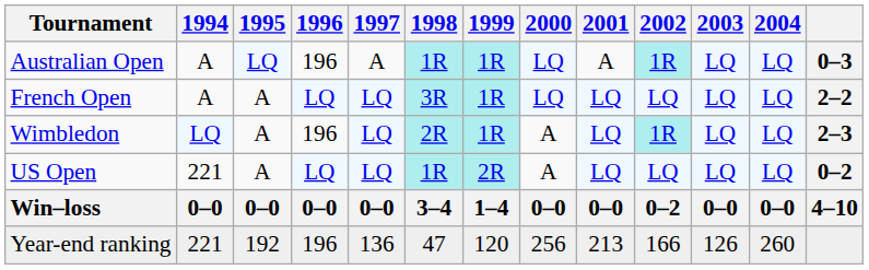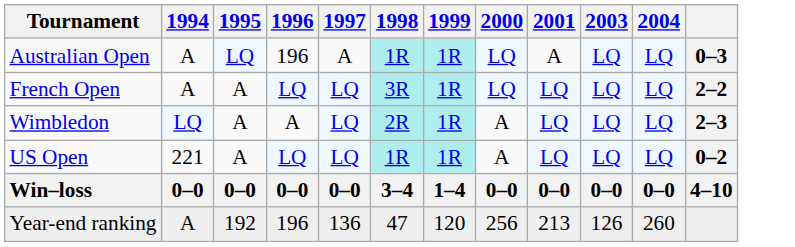- column: 2002 | 1R | LQ | 1R | LQ | 0–2 | 166
Wimbledon | 1996: 196 -> A
US Open | 1999: 2R -> 1R
Year-end ranking | 1994: 221 -> A
